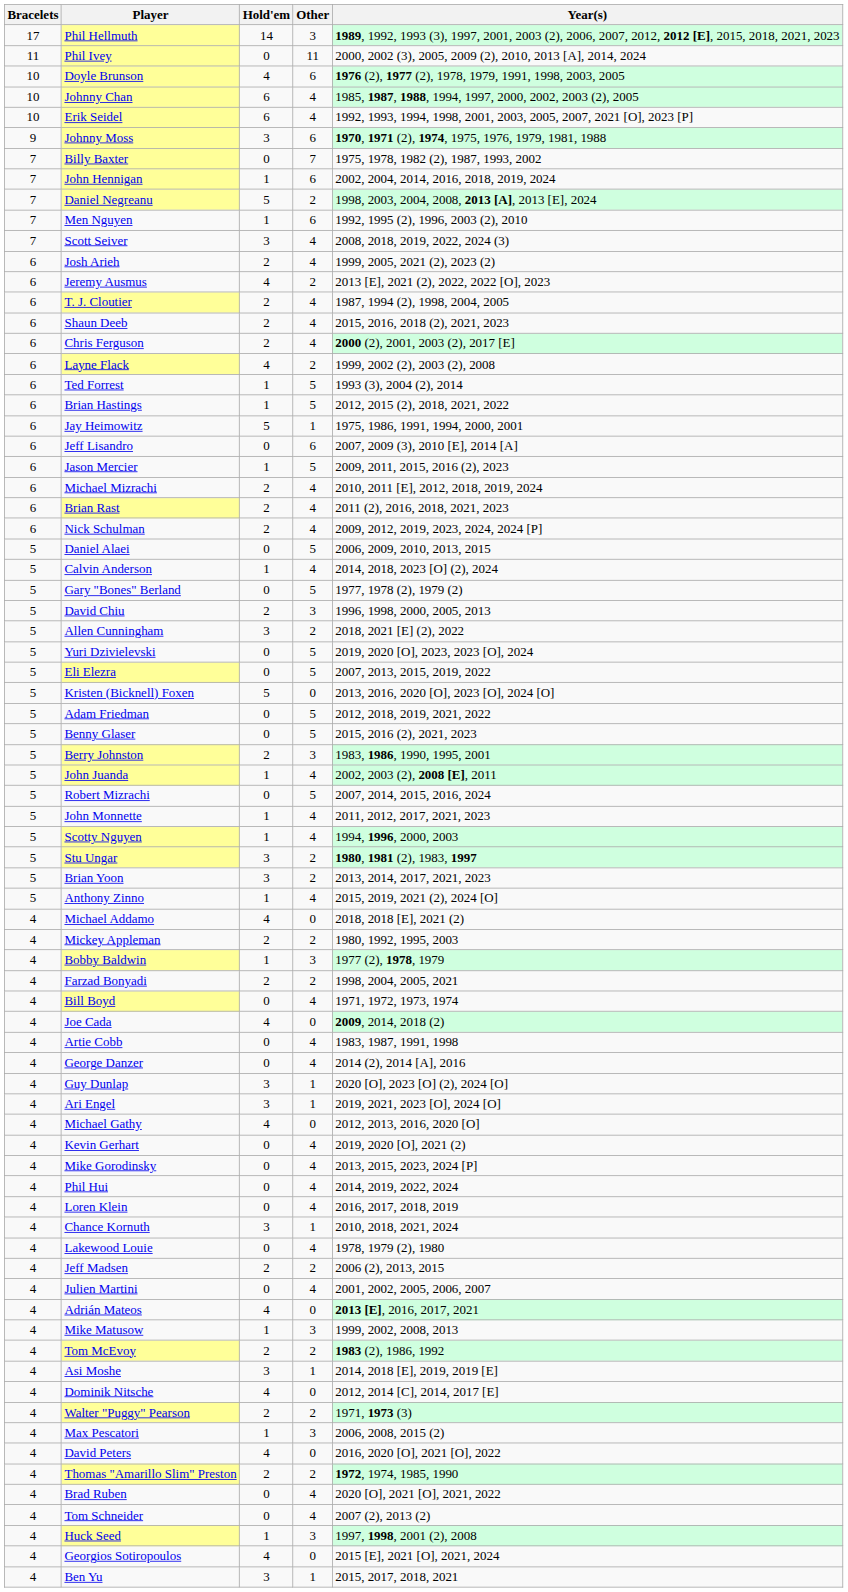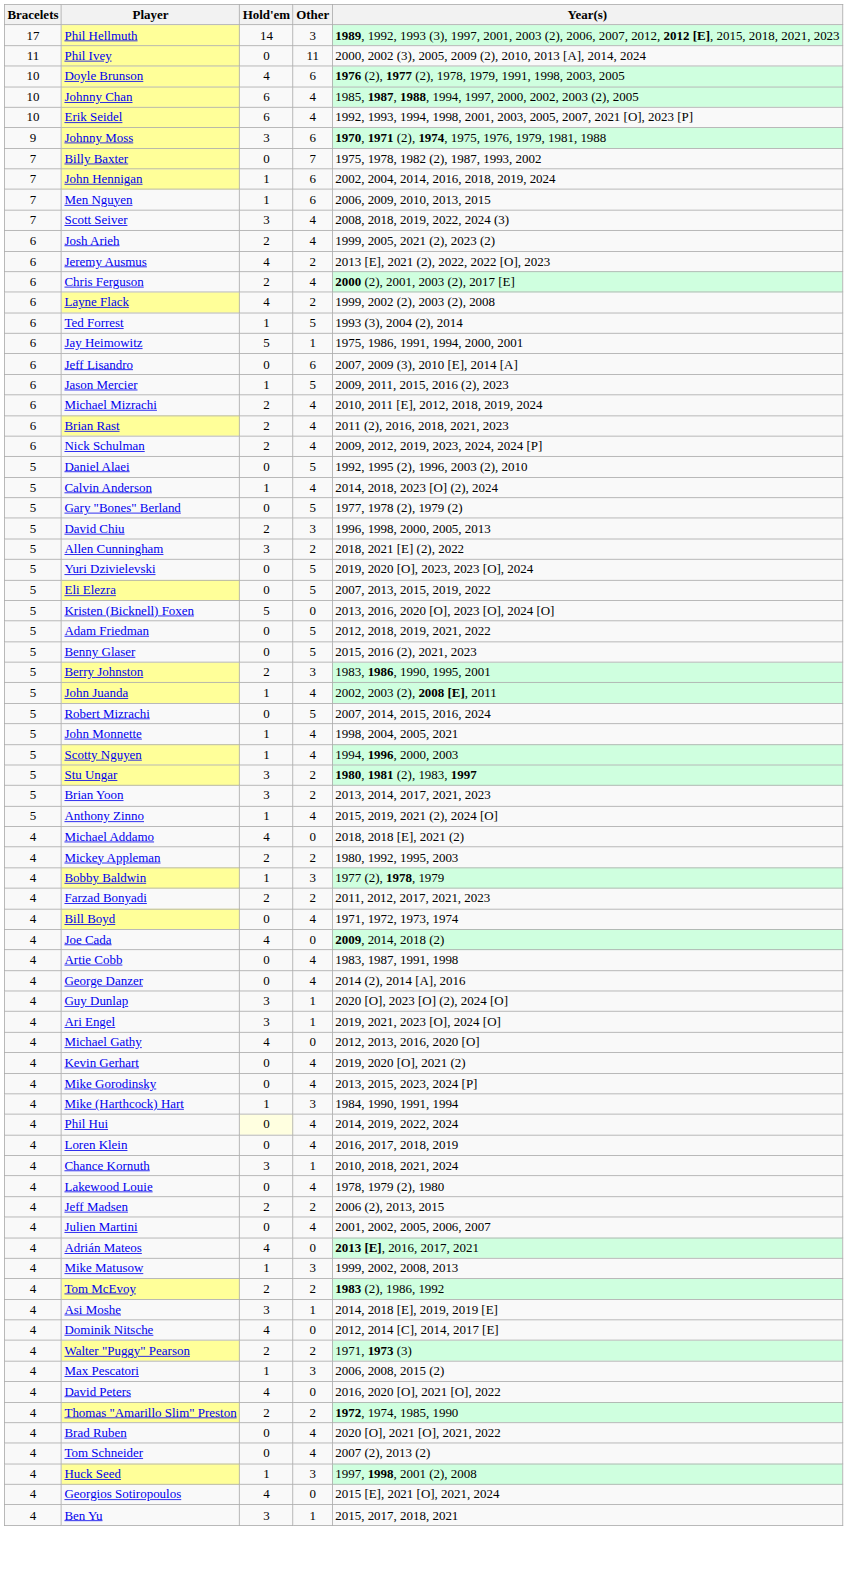- row: 7 | Daniel Negreanu | 5 | 2 | 1998, 2003, 2004, 2008, 2013 [A], 2013 [E], 2024
Men Nguyen | Year(s): 1992, 1995 (2), 1996, 2003 (2), 2010 -> 2006, 2009, 2010, 2013, 2015
- row: 6 | T. J. Cloutier | 2 | 4 | 1987, 1994 (2), 1998, 2004, 2005
- row: 6 | Shaun Deeb | 2 | 4 | 2015, 2016, 2018 (2), 2021, 2023
- row: 6 | Brian Hastings | 1 | 5 | 2012, 2015 (2), 2018, 2021, 2022
Daniel Alaei | Year(s): 2006, 2009, 2010, 2013, 2015 -> 1992, 1995 (2), 1996, 2003 (2), 2010
John Monnette | Year(s): 2011, 2012, 2017, 2021, 2023 -> 1998, 2004, 2005, 2021
Farzad Bonyadi | Year(s): 1998, 2004, 2005, 2021 -> 2011, 2012, 2017, 2021, 2023
+ row: 4 | Mike (Harthcock) Hart | 1 | 3 | 1984, 1990, 1991, 1994
Phil Hui | Hold'em: no background -> lightyellow background
